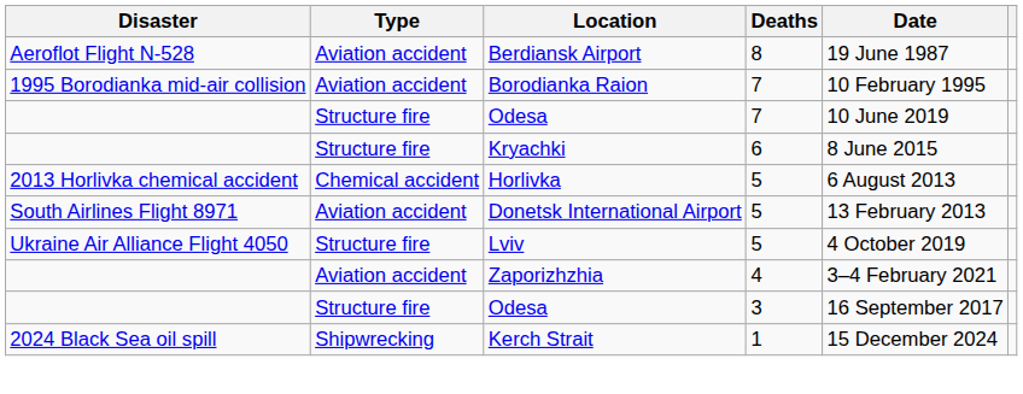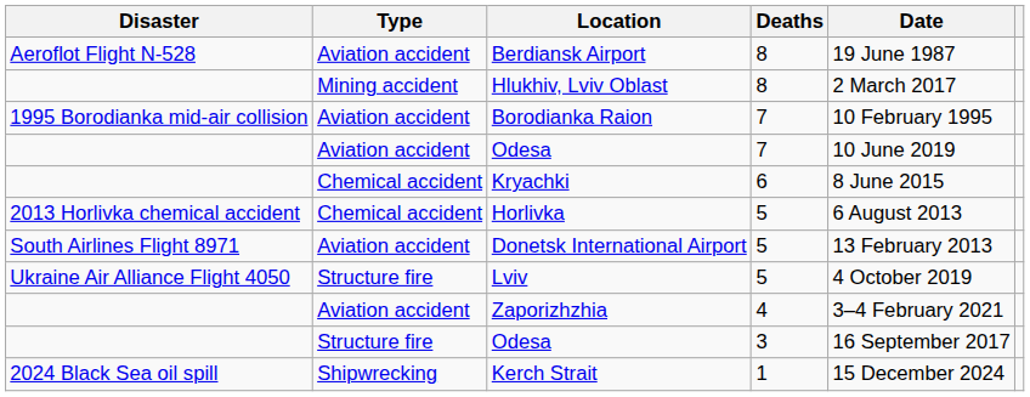+ row: Mining accident | Hlukhiv, Lviv Oblast | 8 | 2 March 2017
Odesa / 7 | Type: Structure fire -> Aviation accident
Kryachki | Type: Structure fire -> Chemical accident
